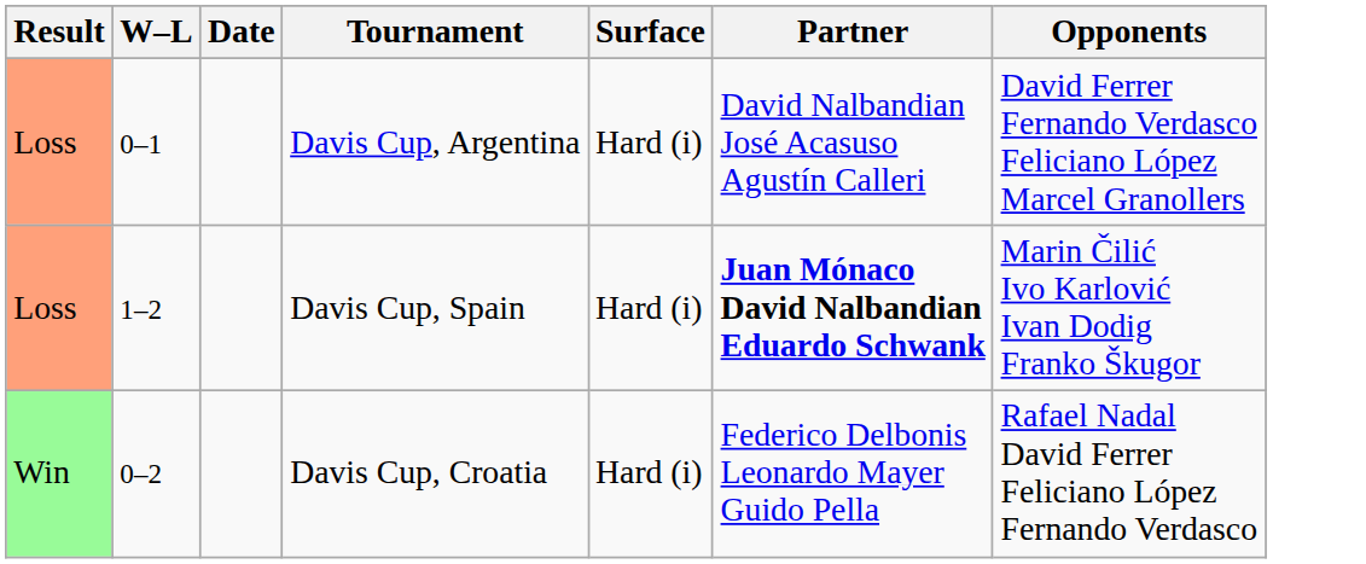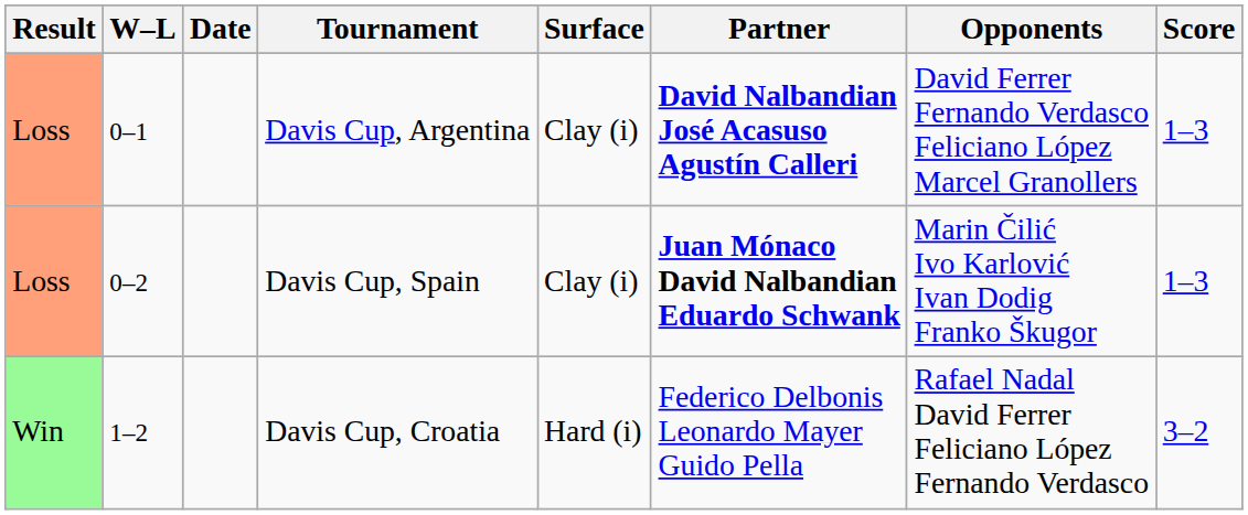+ column: Score | 1–3 | 1–3 | 3–2
Davis Cup, Argentina | Surface: Hard (i) -> Clay (i)
Davis Cup, Argentina | Partner: normal -> bold
Davis Cup, Spain | W–L: 1–2 -> 0–2
Davis Cup, Spain | Surface: Hard (i) -> Clay (i)
Davis Cup, Croatia | W–L: 0–2 -> 1–2
